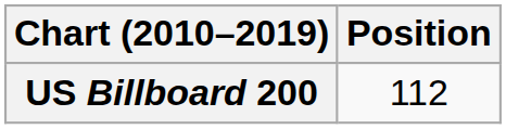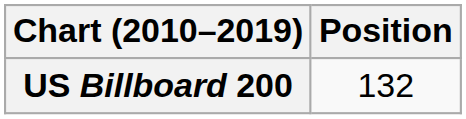US Billboard 200 | Position: 112 -> 132
